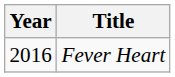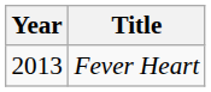Fever Heart | Year: 2016 -> 2013
